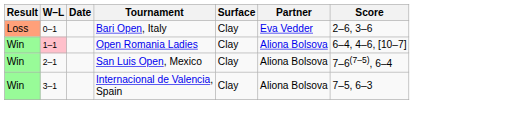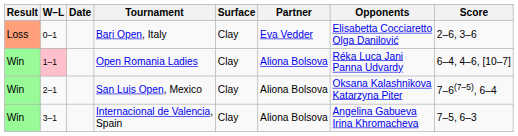+ column: Opponents | Elisabetta Cocciaretto Olga Danilović | Réka Luca Jani Panna Udvardy | Oksana Kalashnikova Katarzyna Piter | Angelina Gabueva Irina Khromacheva
